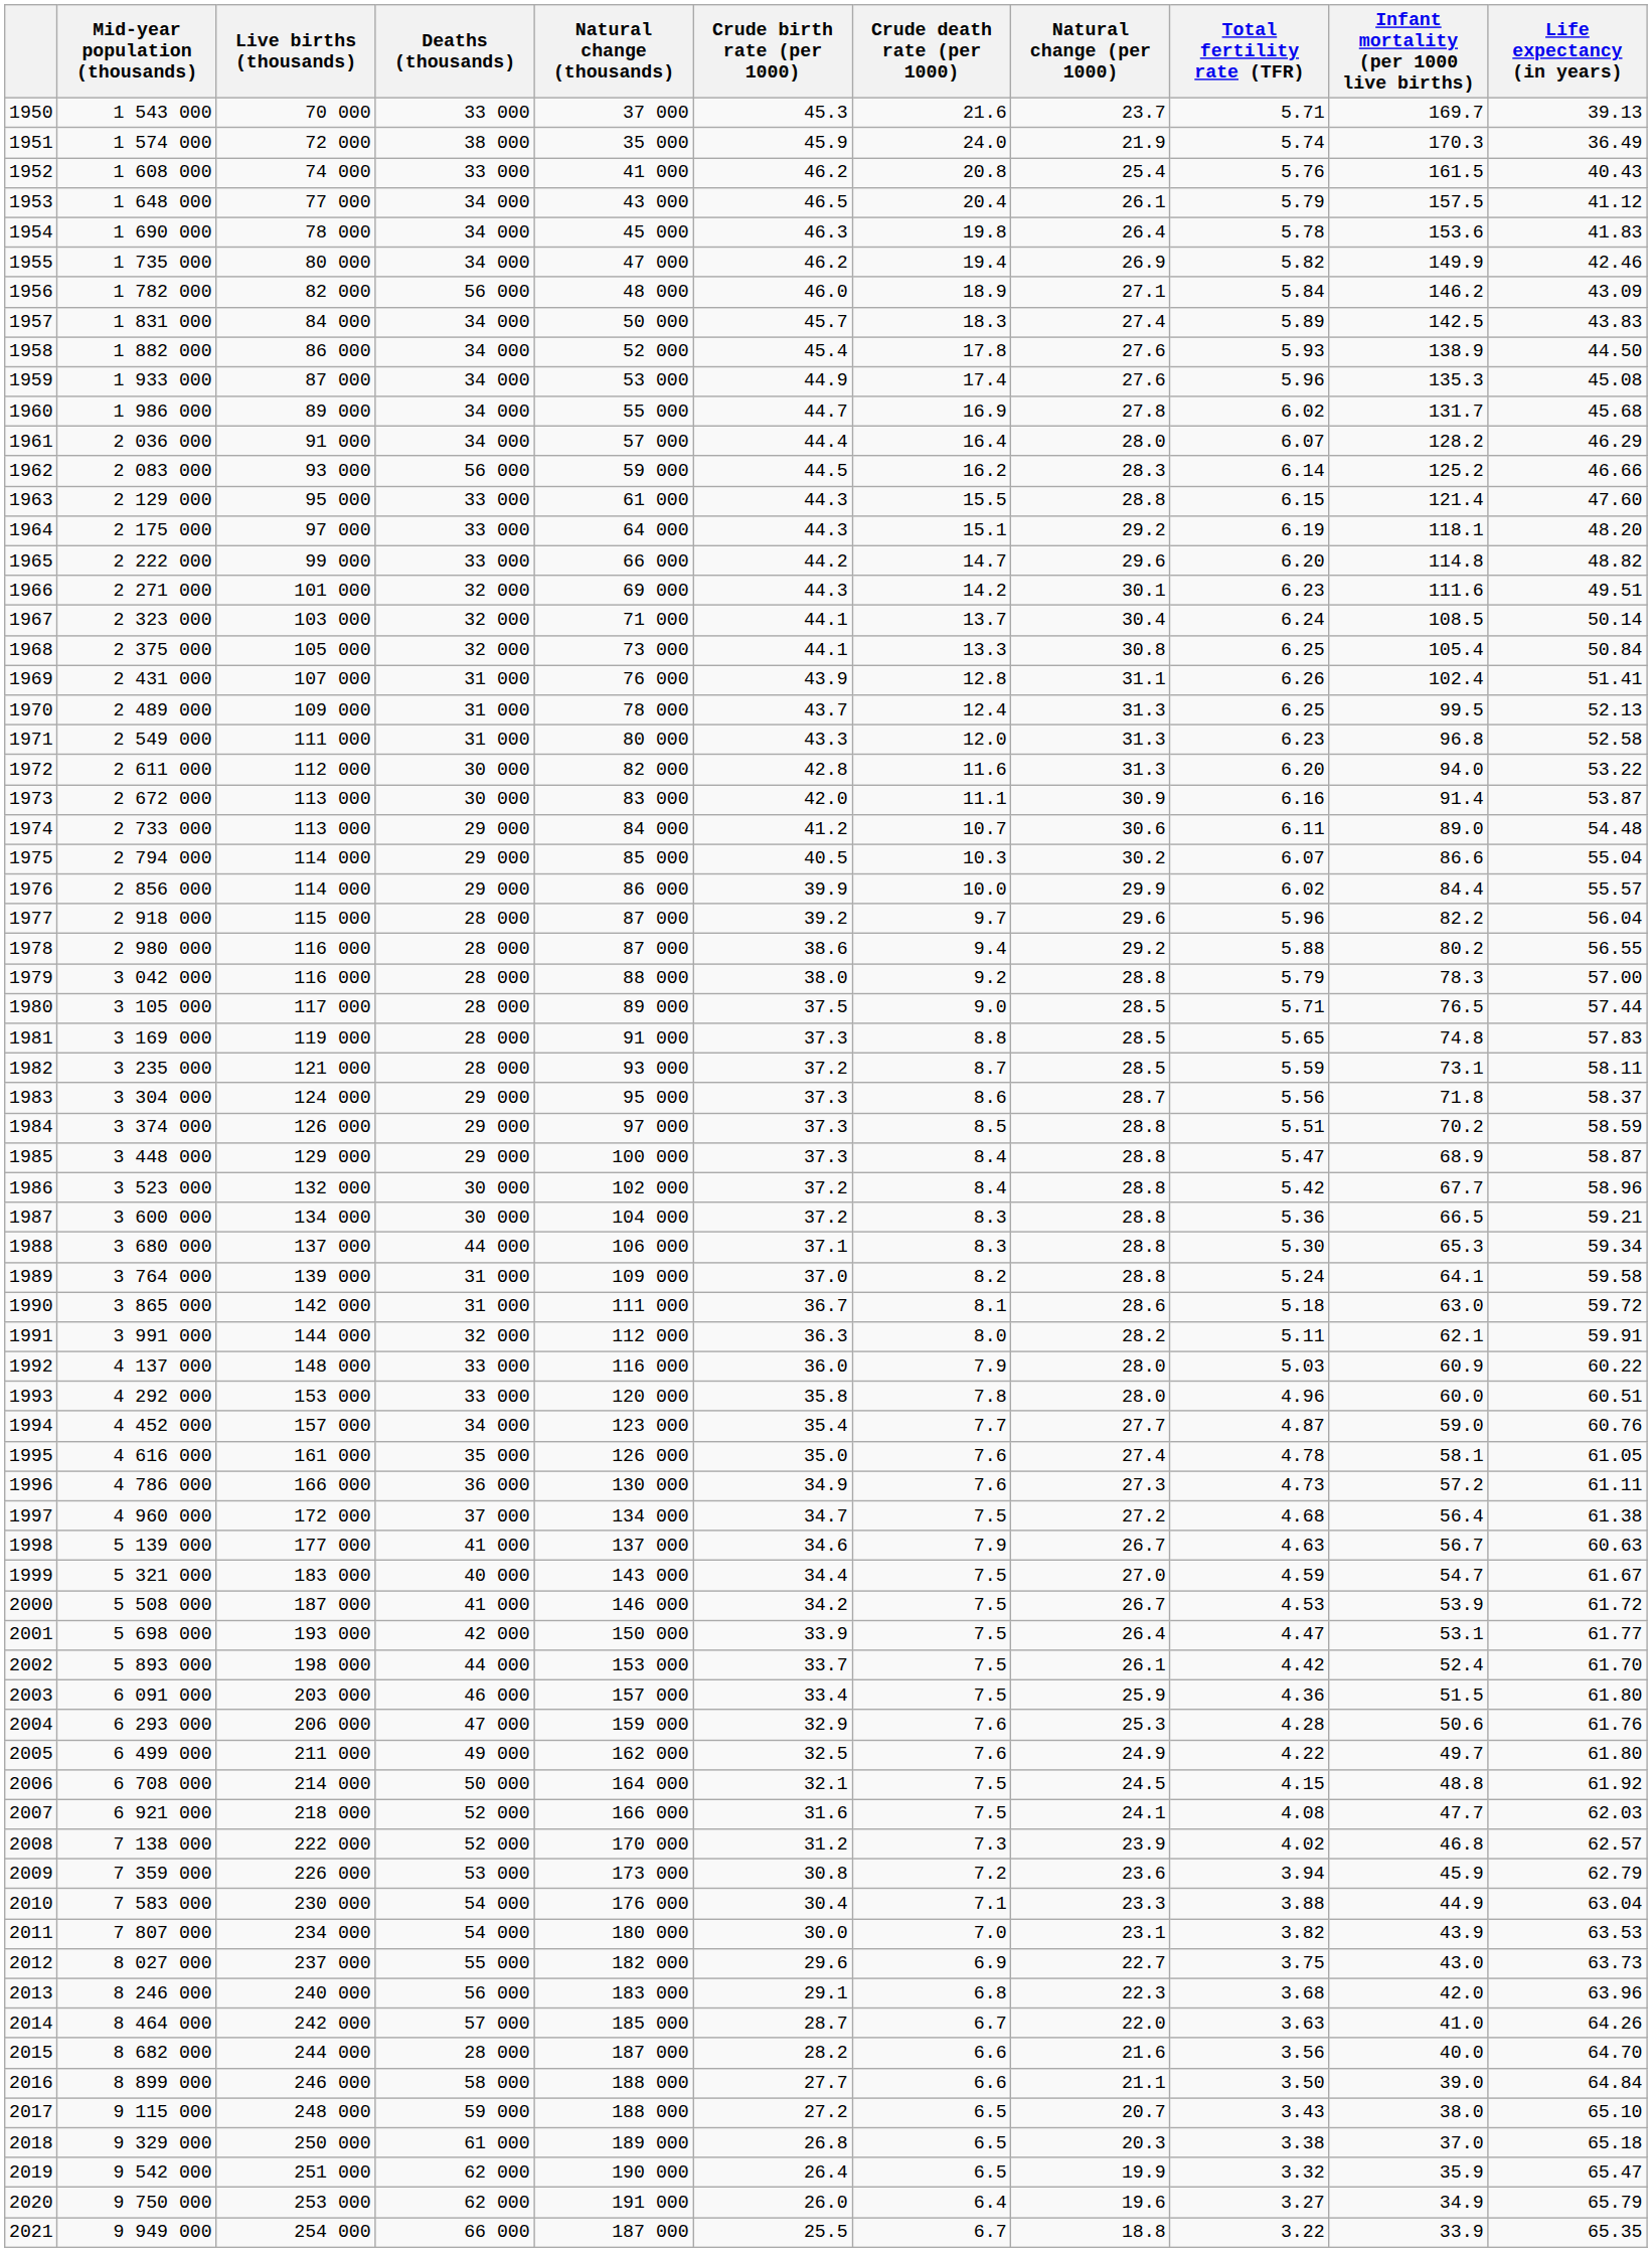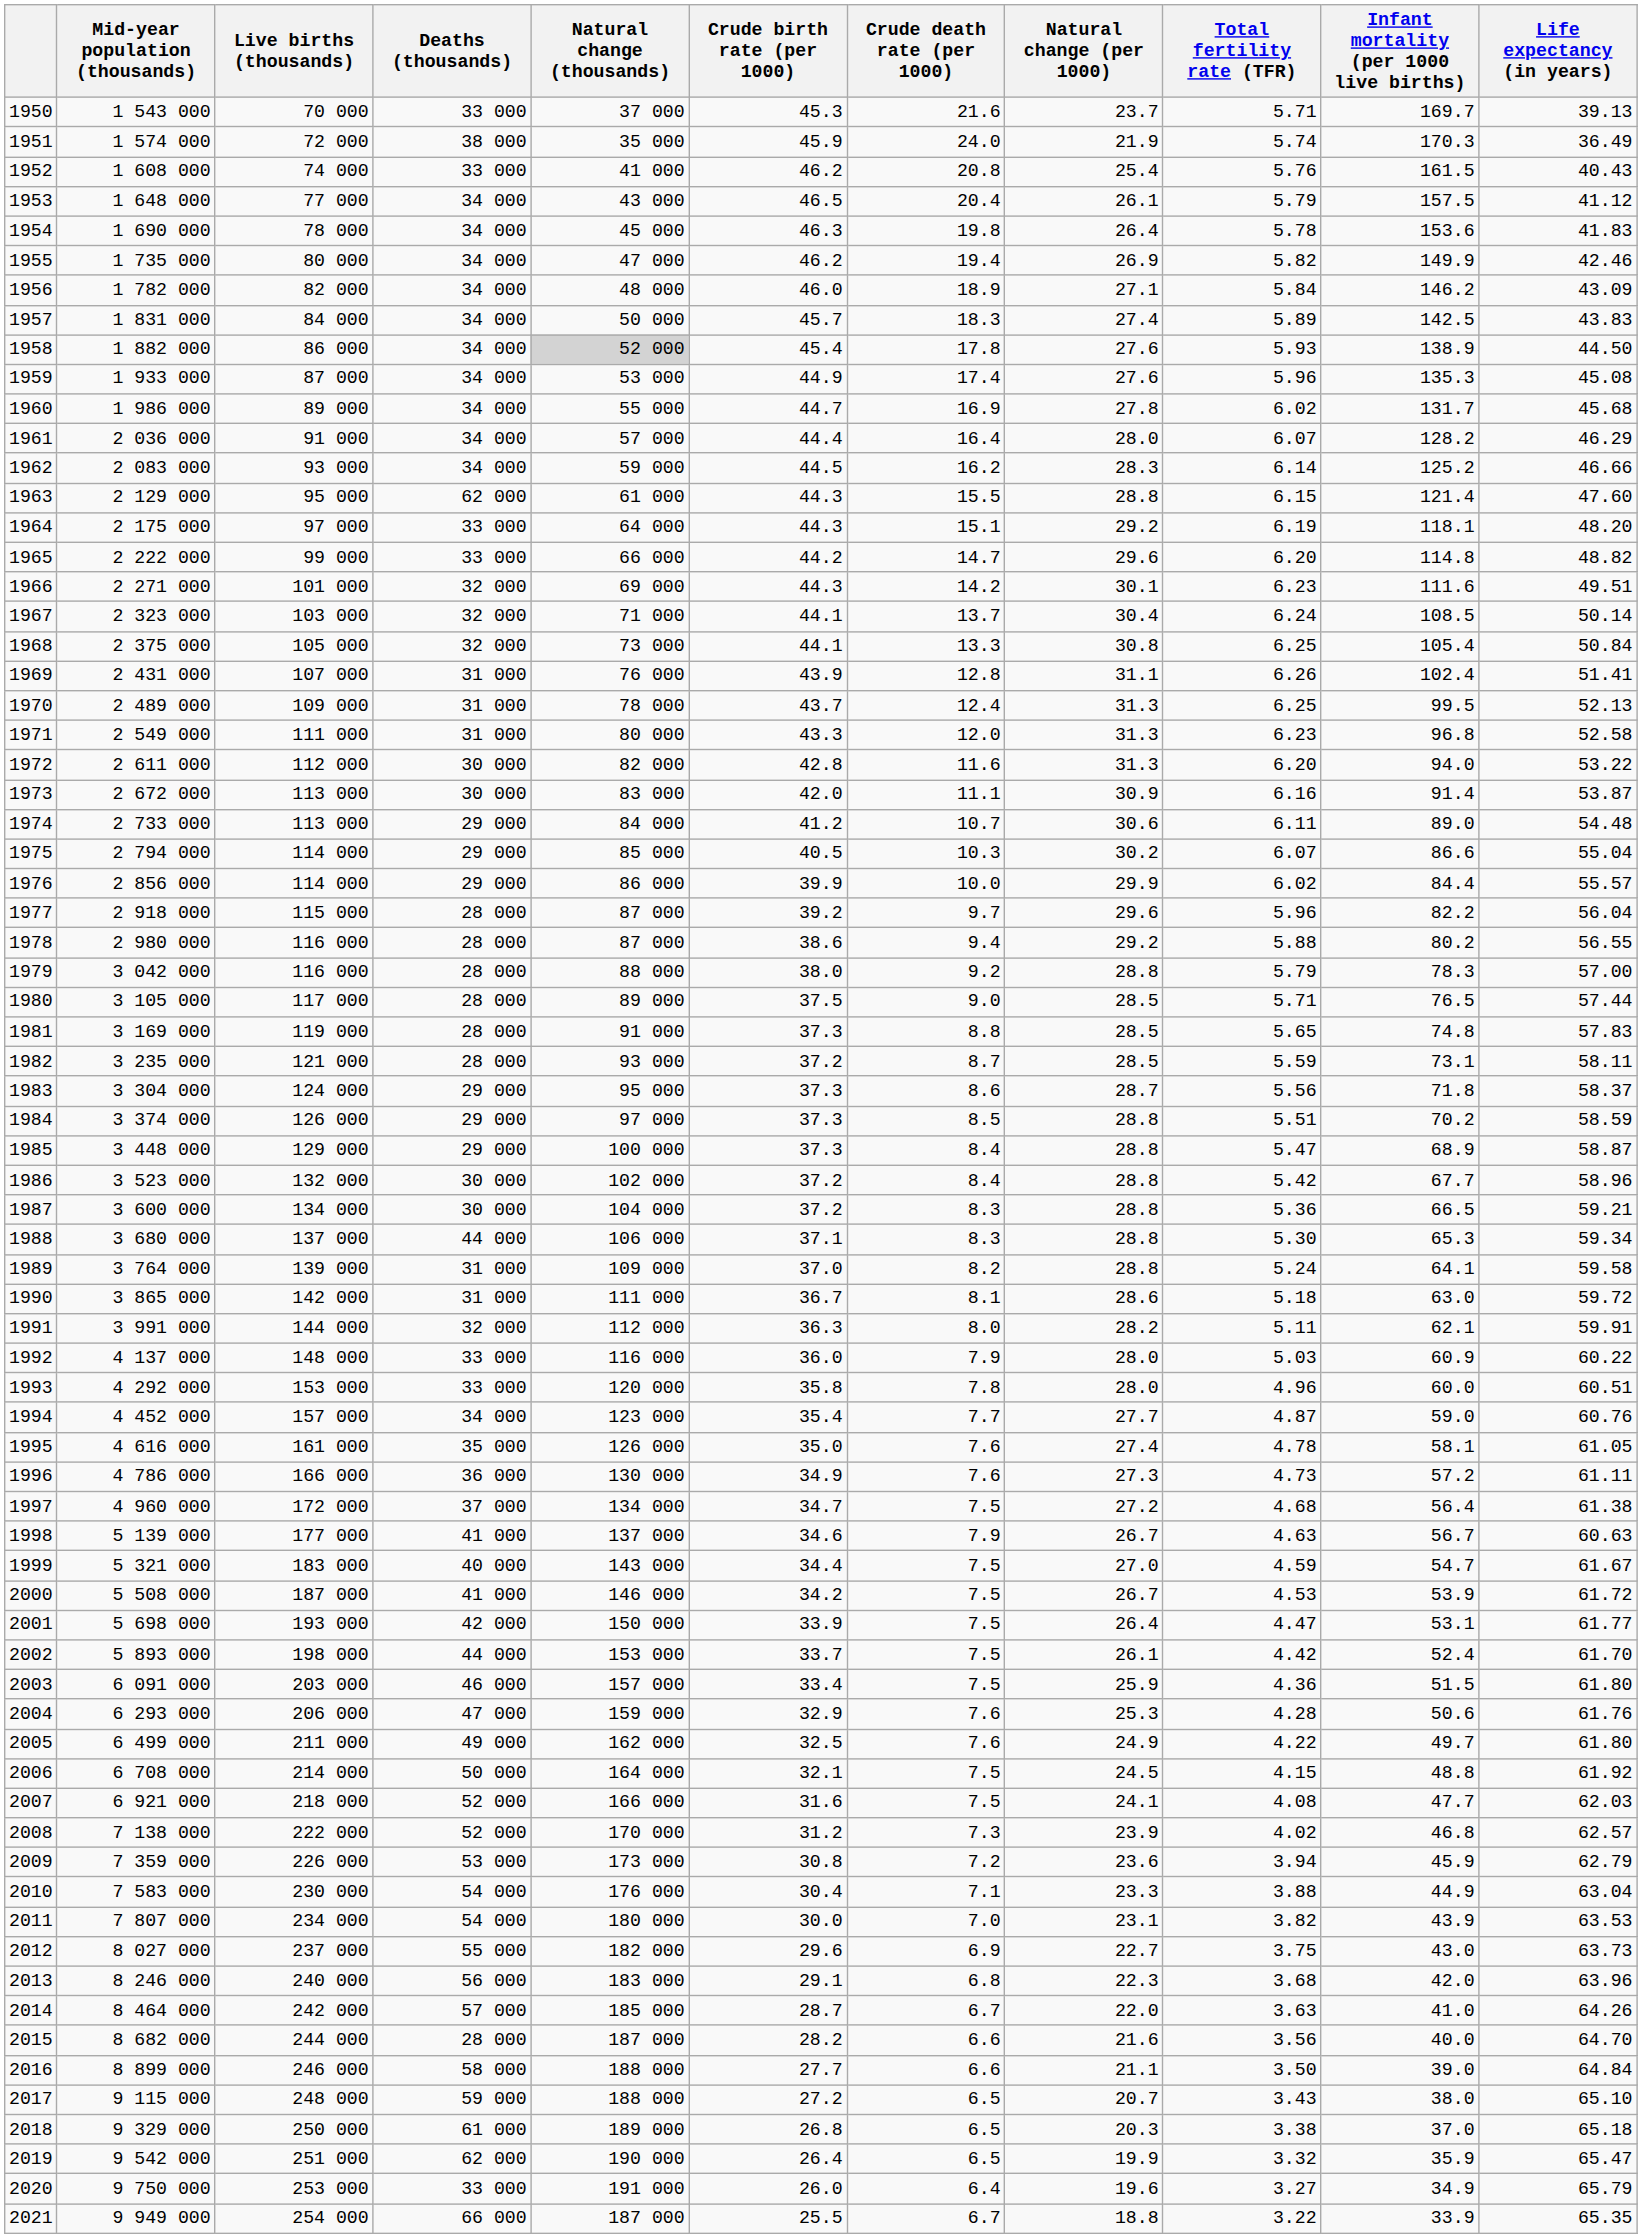1956 | Deaths (thousands): 56 000 -> 34 000
1958 | Natural change (thousands): no background -> lightgrey background
1962 | Deaths (thousands): 56 000 -> 34 000
1963 | Deaths (thousands): 33 000 -> 62 000
2020 | Deaths (thousands): 62 000 -> 33 000
